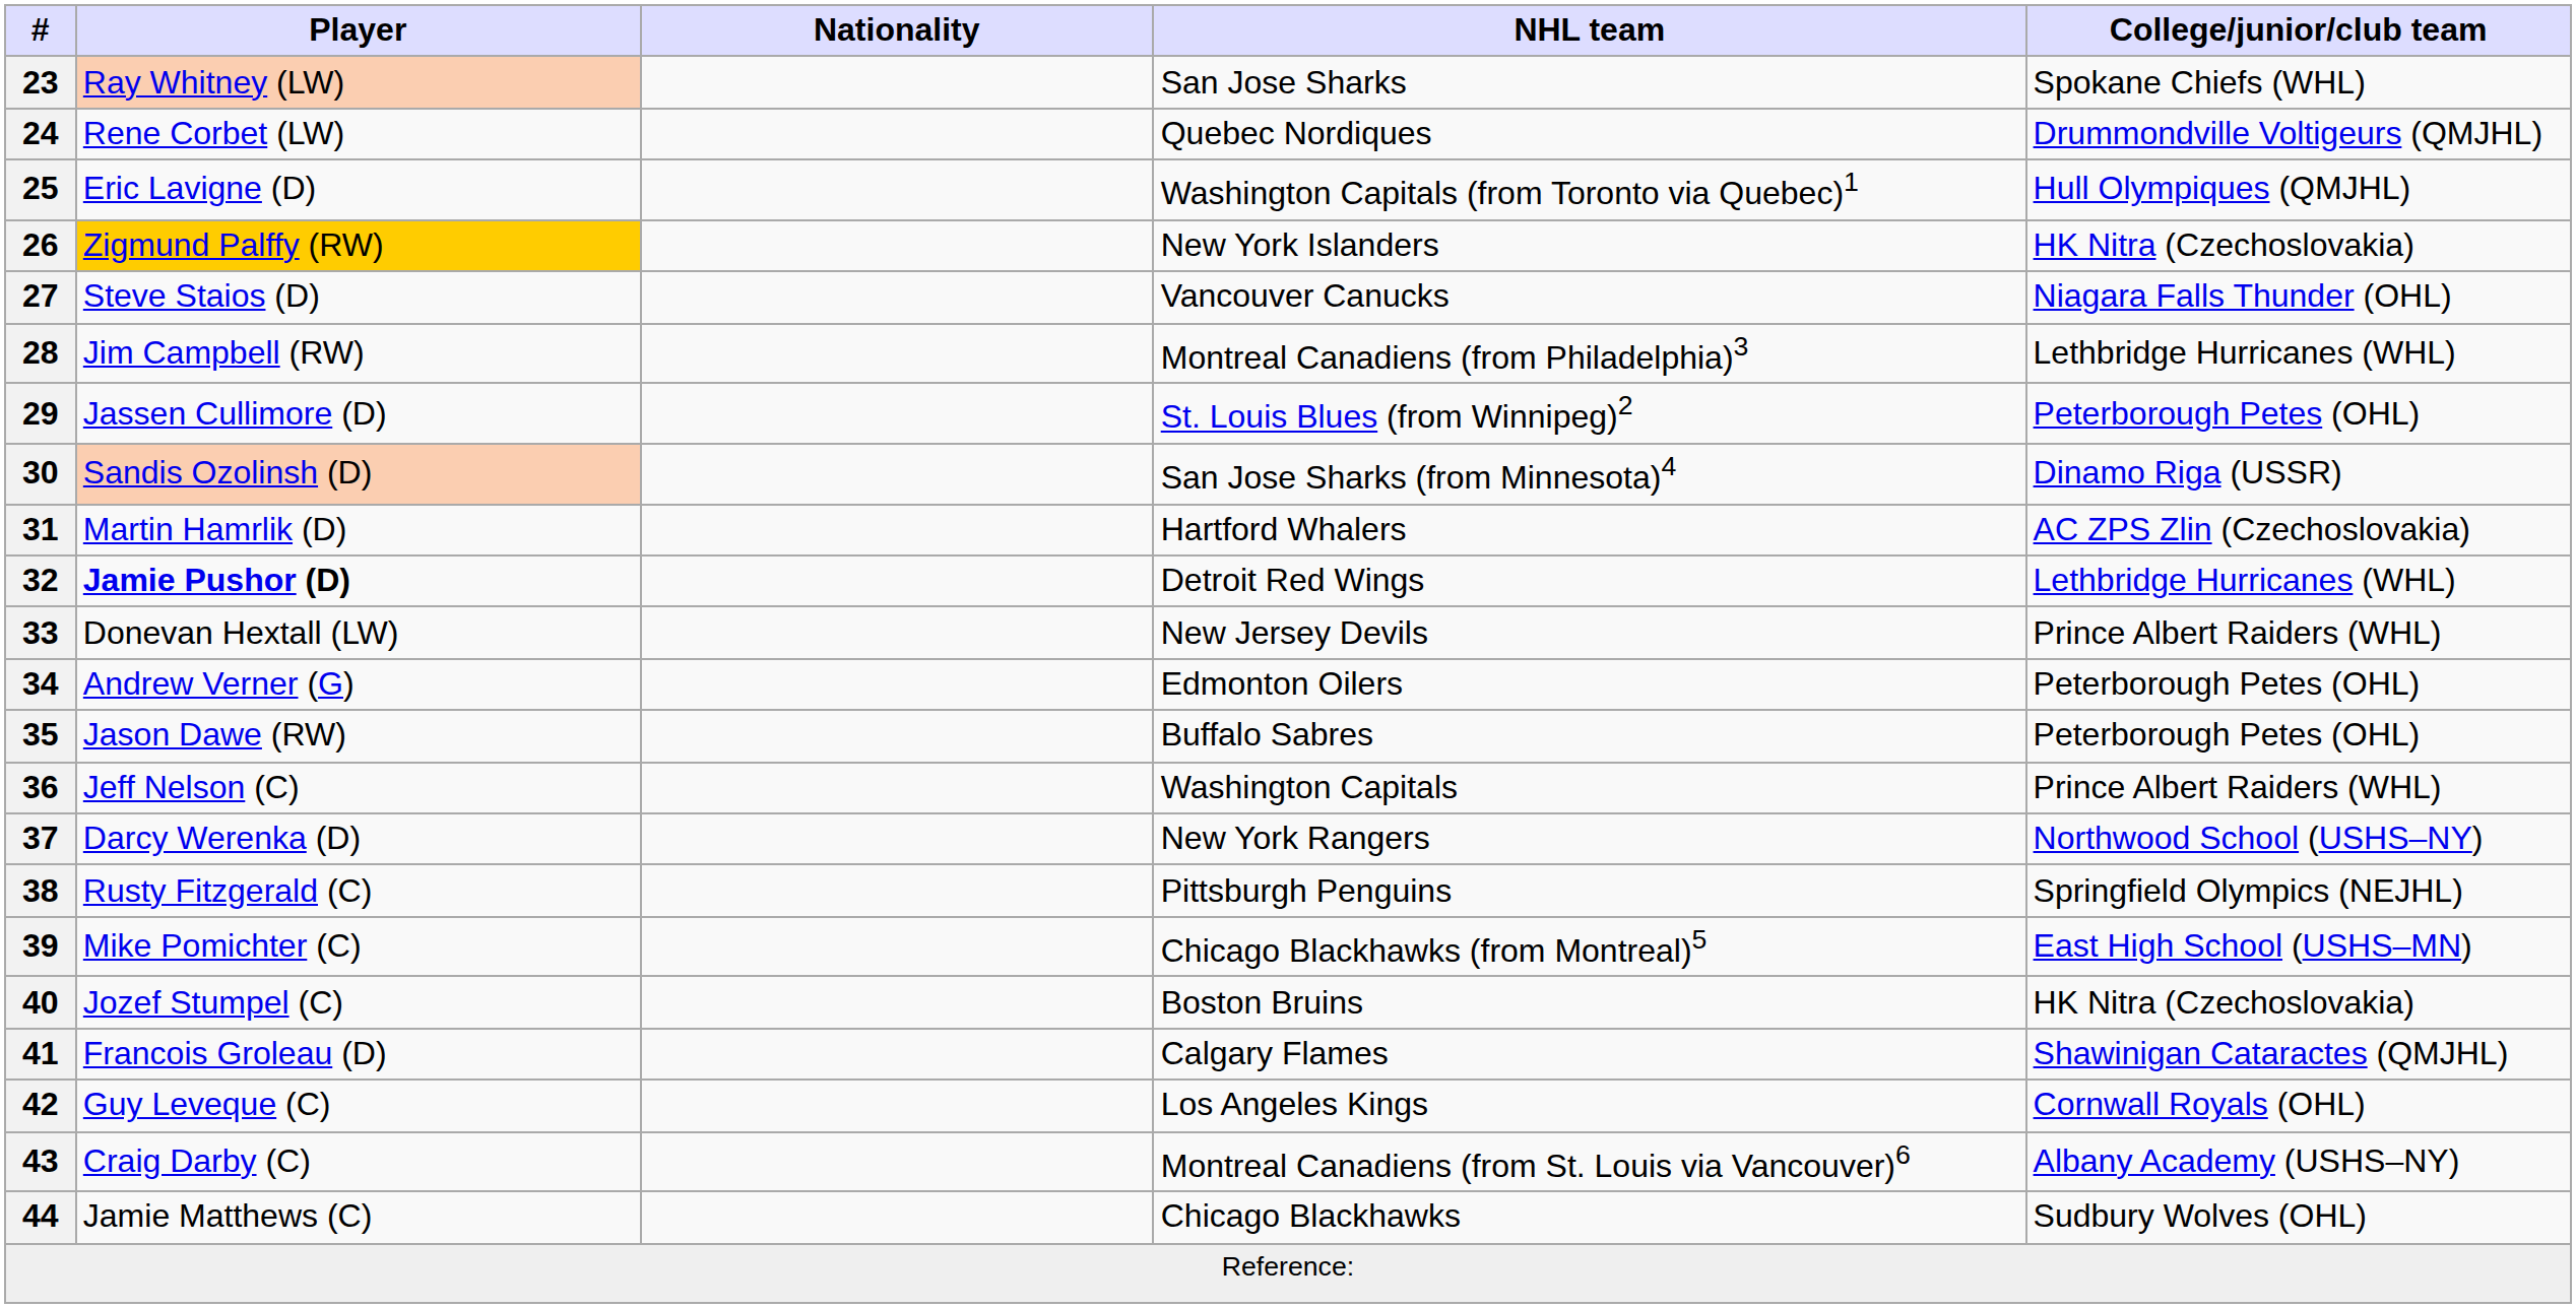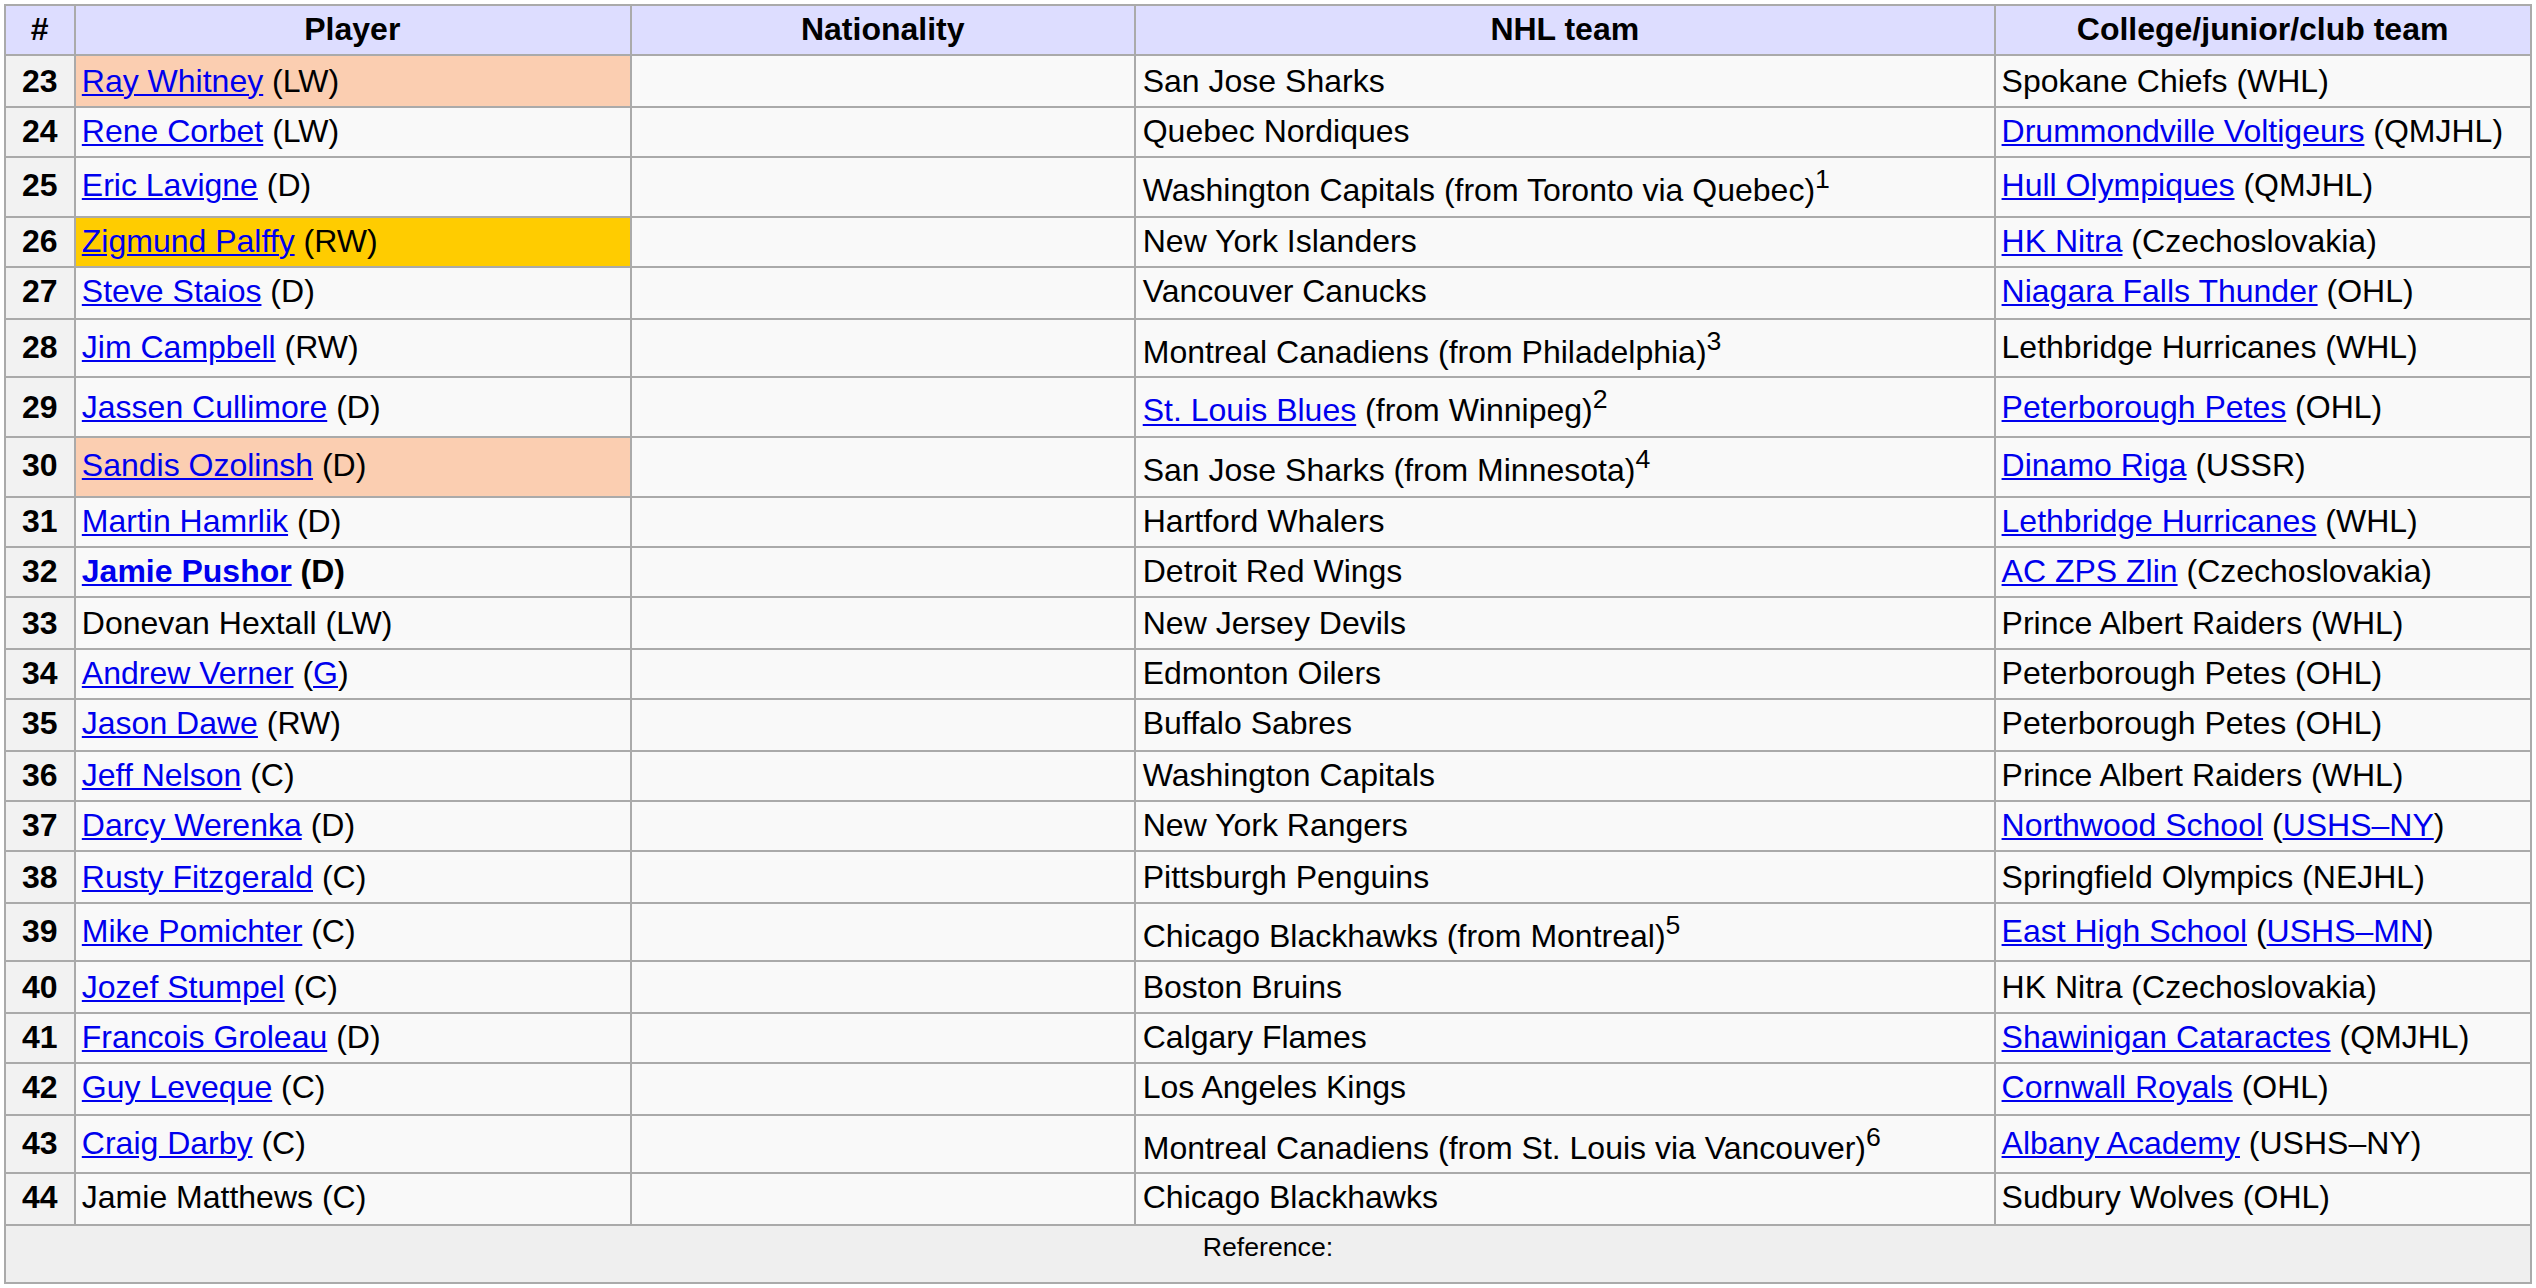31 | College/junior/club team: AC ZPS Zlin (Czechoslovakia) -> Lethbridge Hurricanes (WHL)
32 | College/junior/club team: Lethbridge Hurricanes (WHL) -> AC ZPS Zlin (Czechoslovakia)
